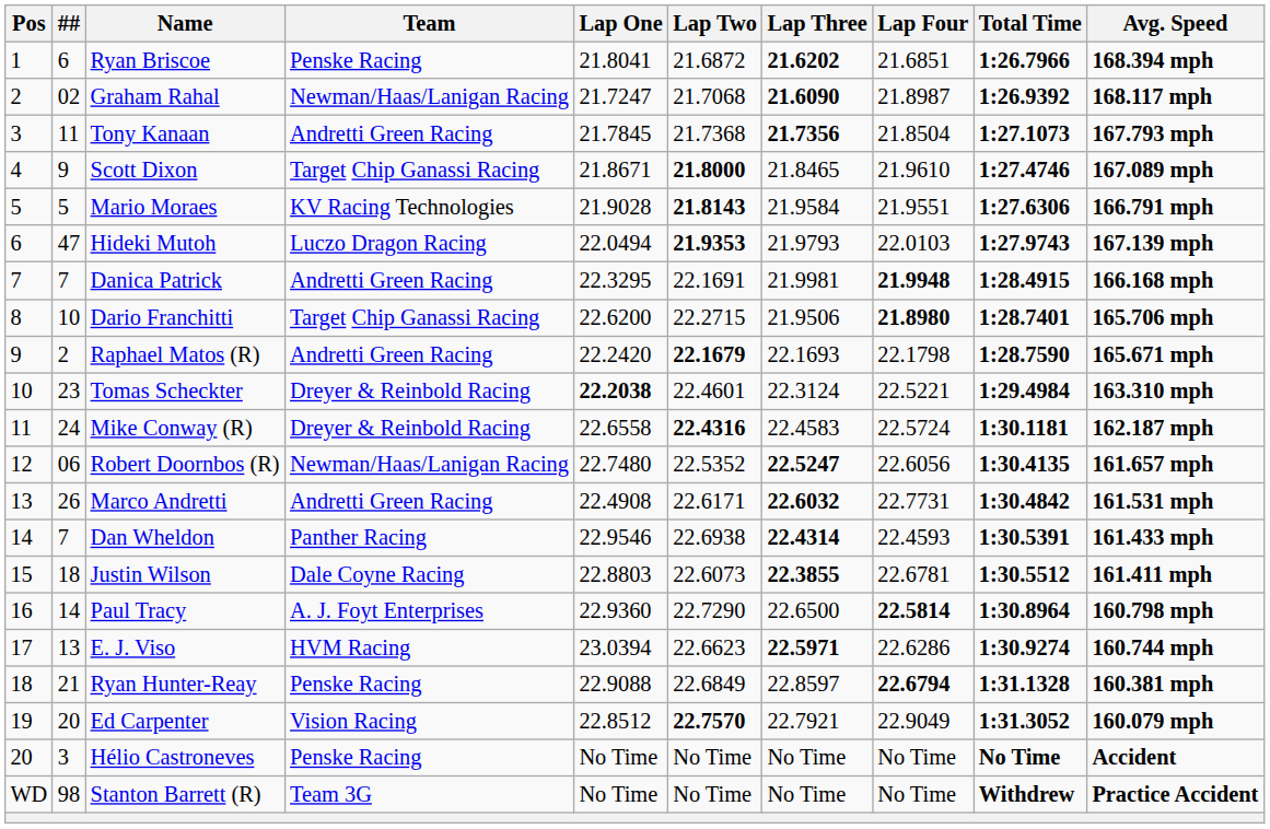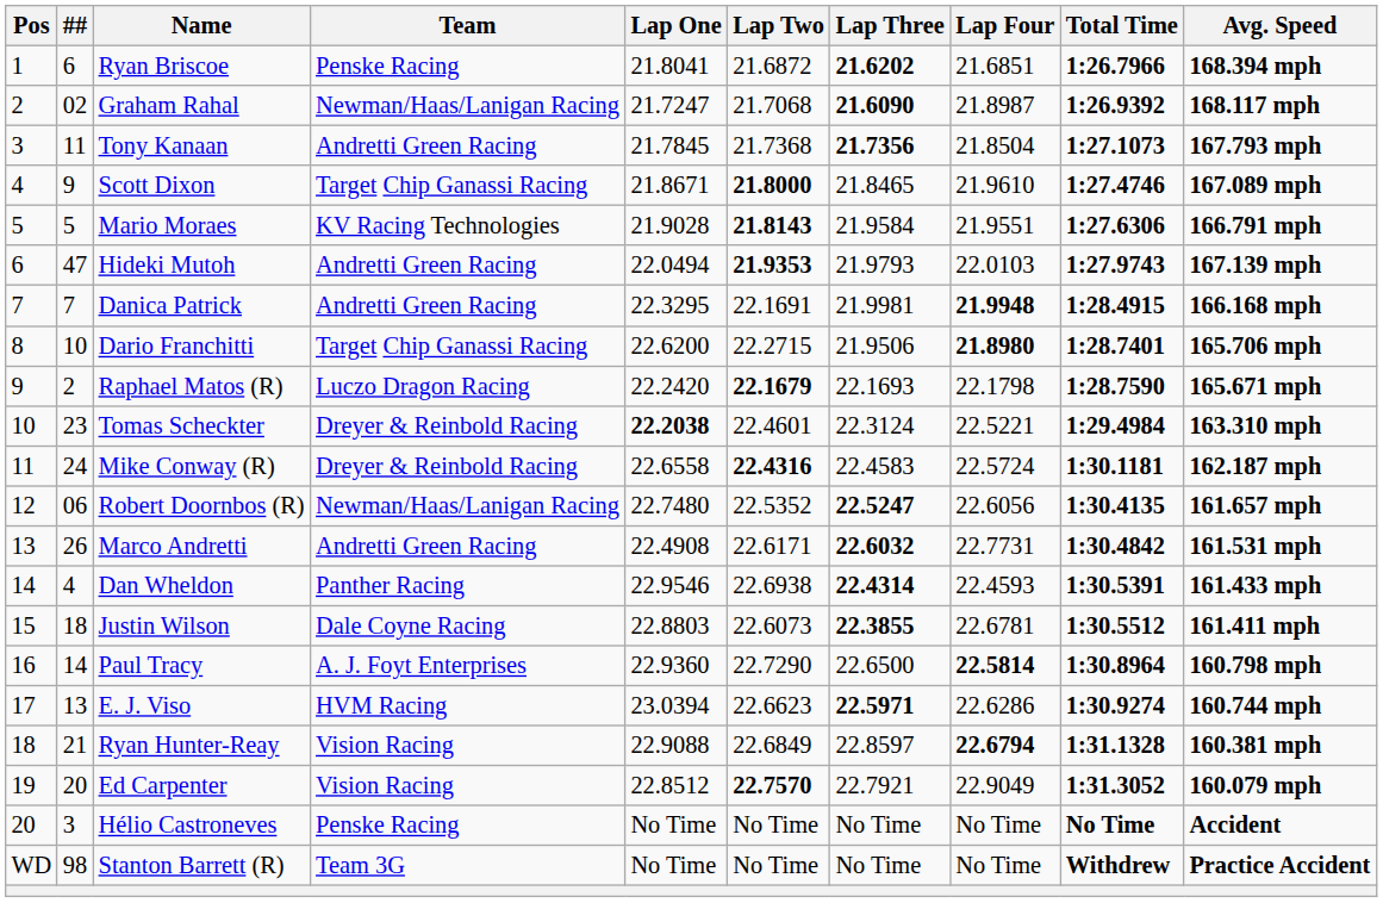Hideki Mutoh | Team: Luczo Dragon Racing -> Andretti Green Racing
Raphael Matos (R) | Team: Andretti Green Racing -> Luczo Dragon Racing
Dan Wheldon | ##: 7 -> 4
Ryan Hunter-Reay | Team: Penske Racing -> Vision Racing
